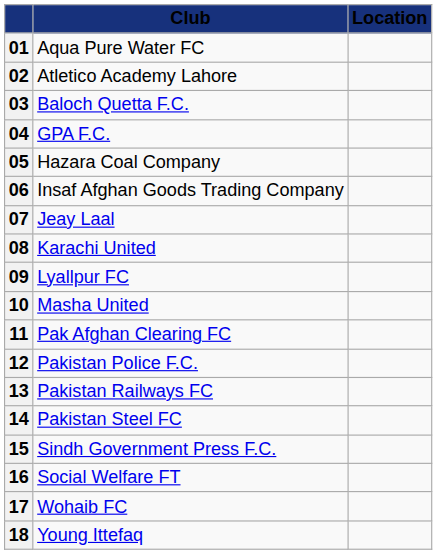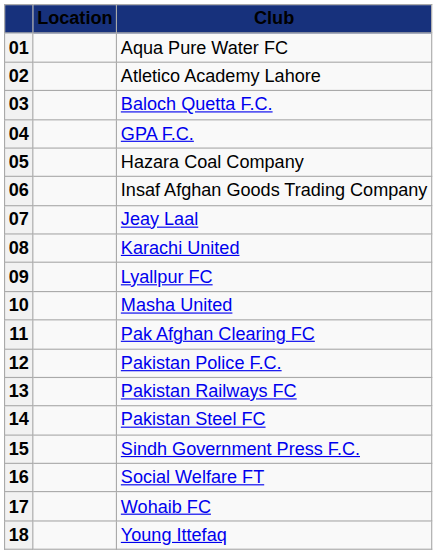columns swapped: Club <-> Location
